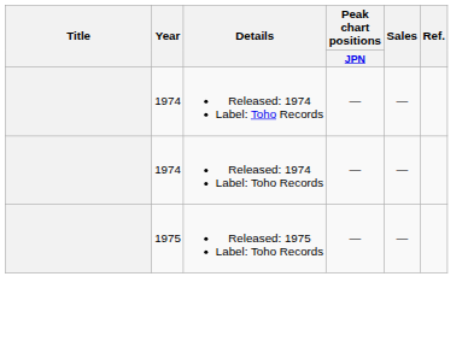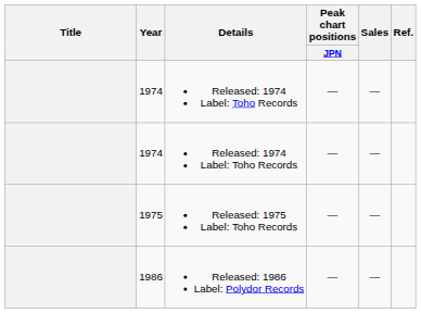+ row: 1986 | Released: 1986 Label: Polydor Records | — | —
